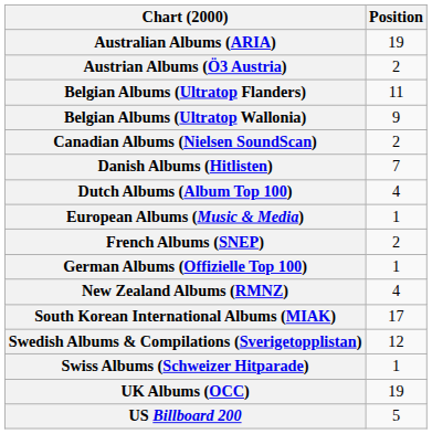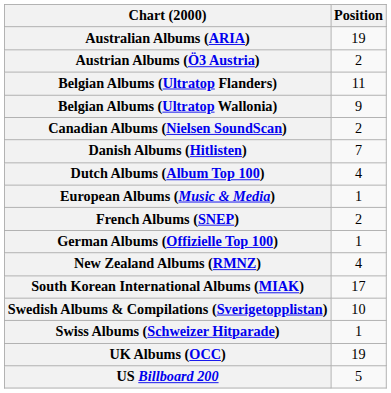Swedish Albums & Compilations (Sverigetopplistan) | Position: 12 -> 10
